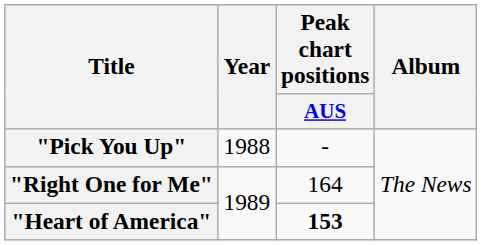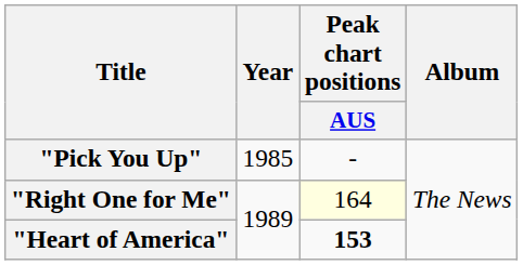"Pick You Up" | Year: 1988 -> 1985
"Right One for Me" | Peak chart positions / AUS: no background -> lightyellow background
